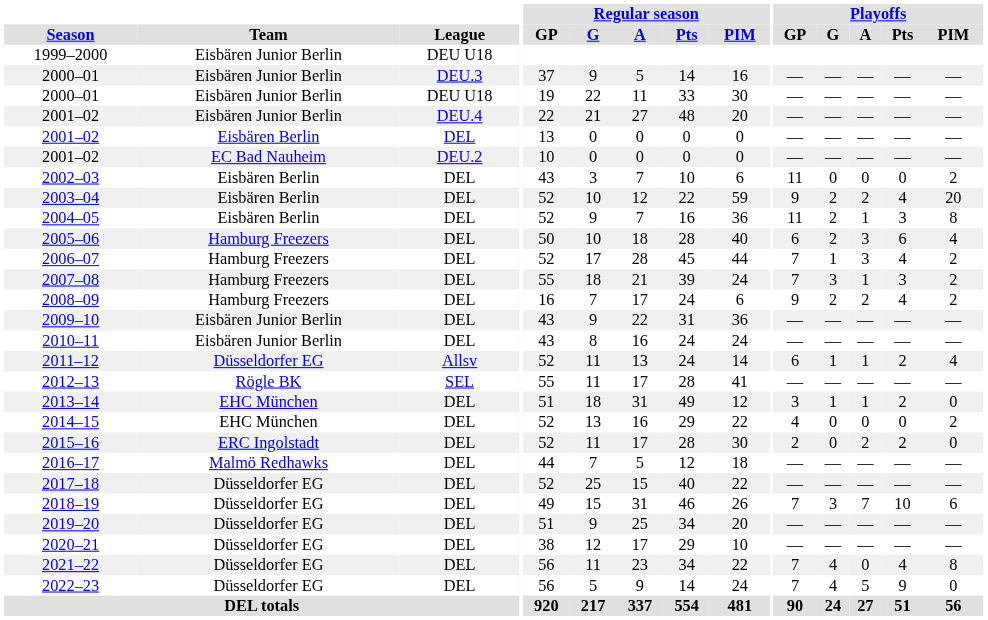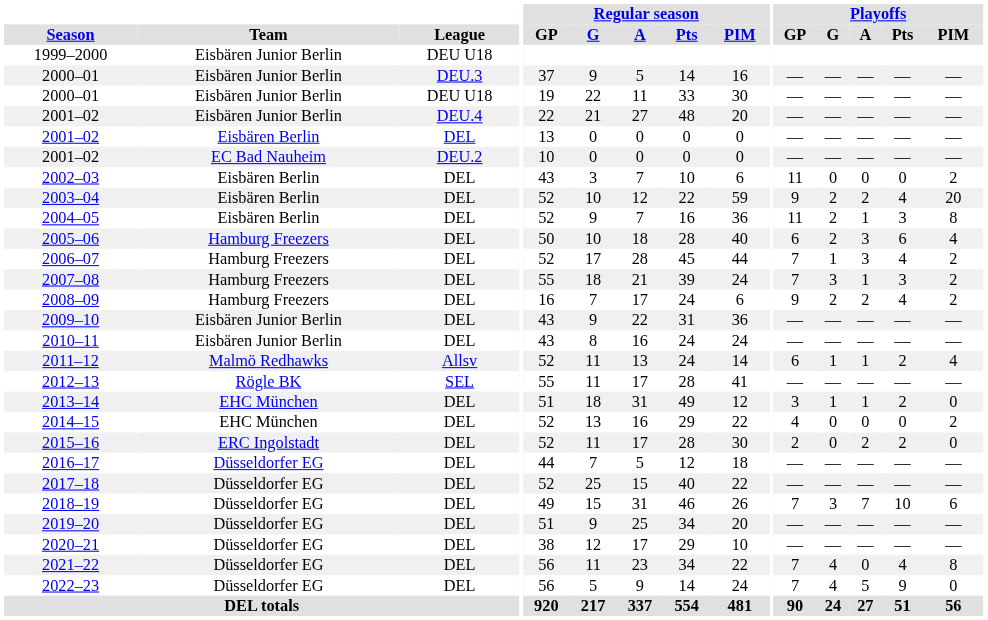2011–12 | Team: Düsseldorfer EG -> Malmö Redhawks
2016–17 | Team: Malmö Redhawks -> Düsseldorfer EG
